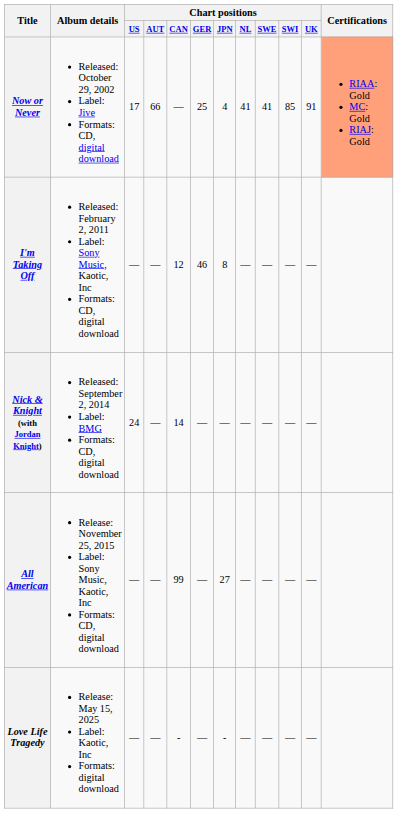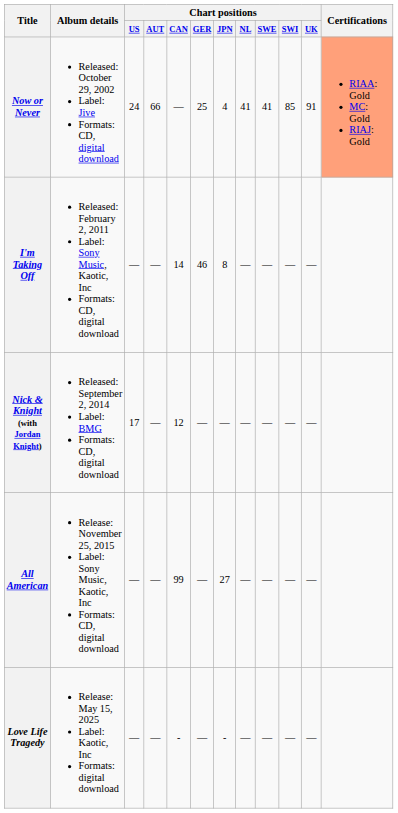Now or Never | Chart positions / US: 17 -> 24
I'm Taking Off | Chart positions / CAN: 12 -> 14
Nick & Knight (with Jordan Knight) | Chart positions / US: 24 -> 17
Nick & Knight (with Jordan Knight) | Chart positions / CAN: 14 -> 12
